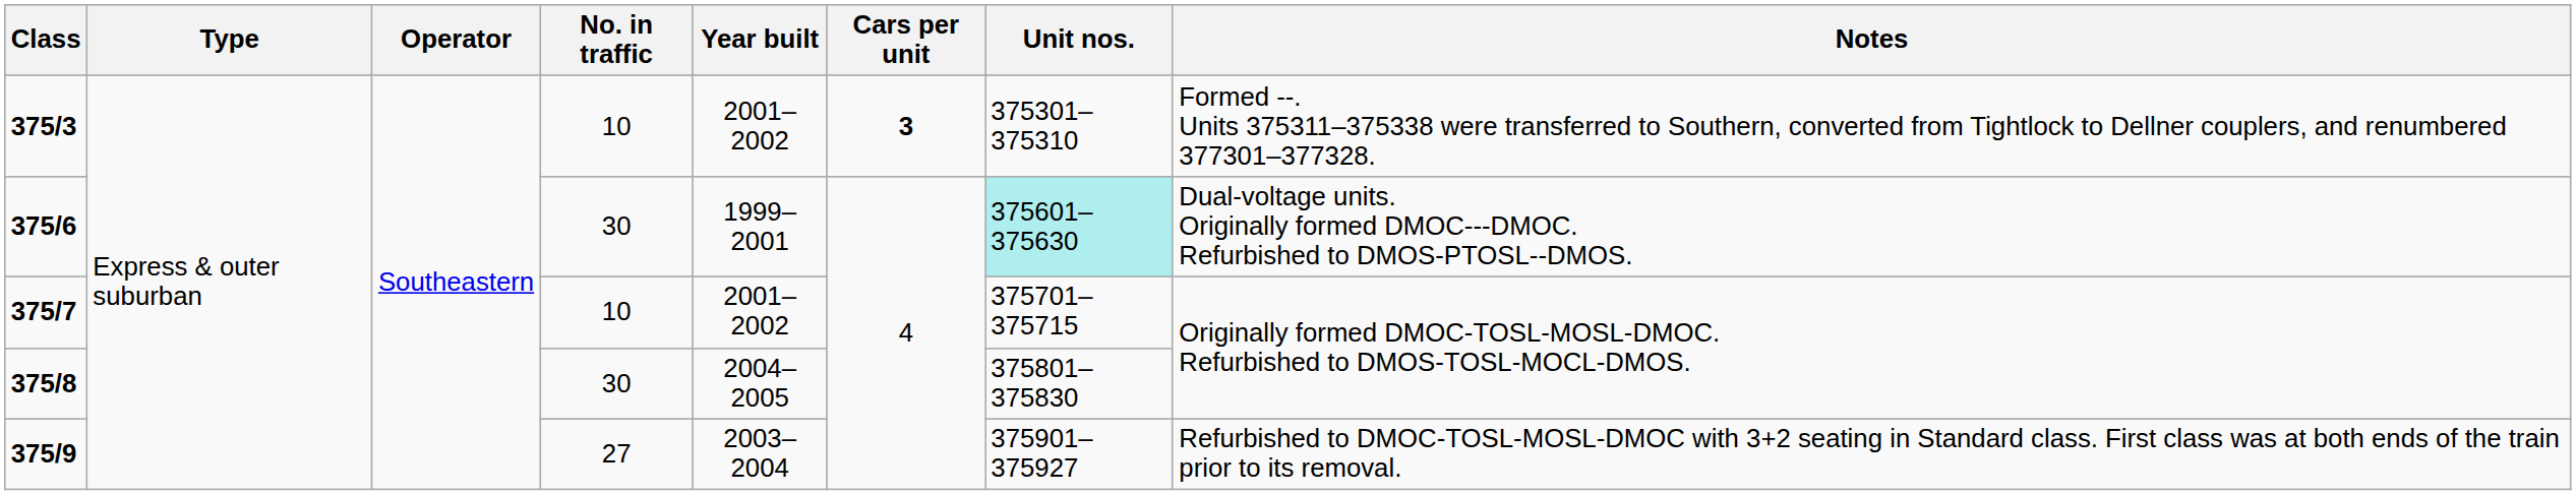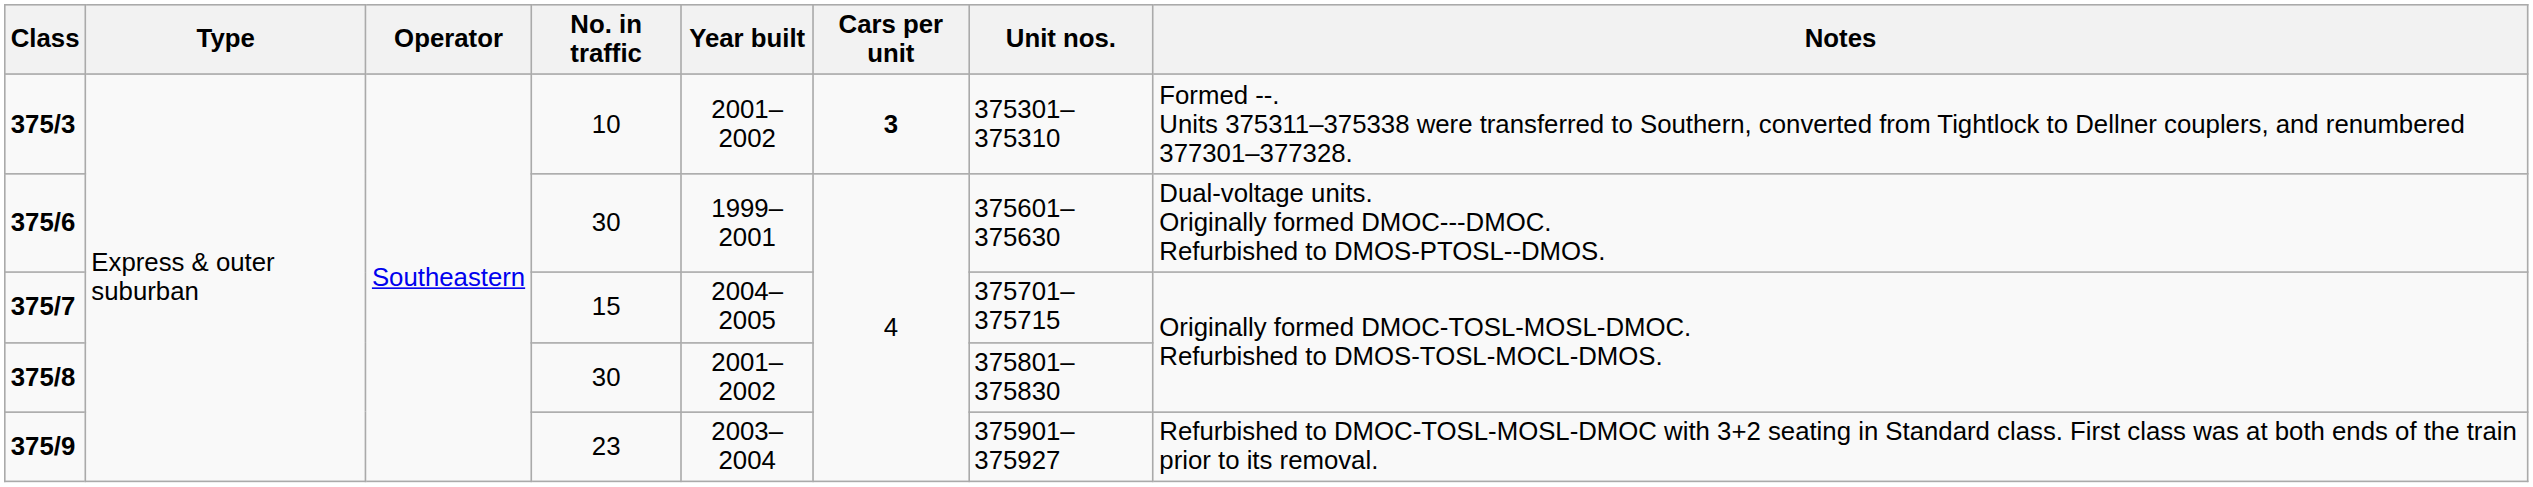375/6 | Unit nos.: paleturquoise background -> no background
375/7 | No. in traffic: 10 -> 15
375/7 | Year built: 2001–2002 -> 2004–2005
375/8 | Year built: 2004–2005 -> 2001–2002
375/9 | No. in traffic: 27 -> 23
